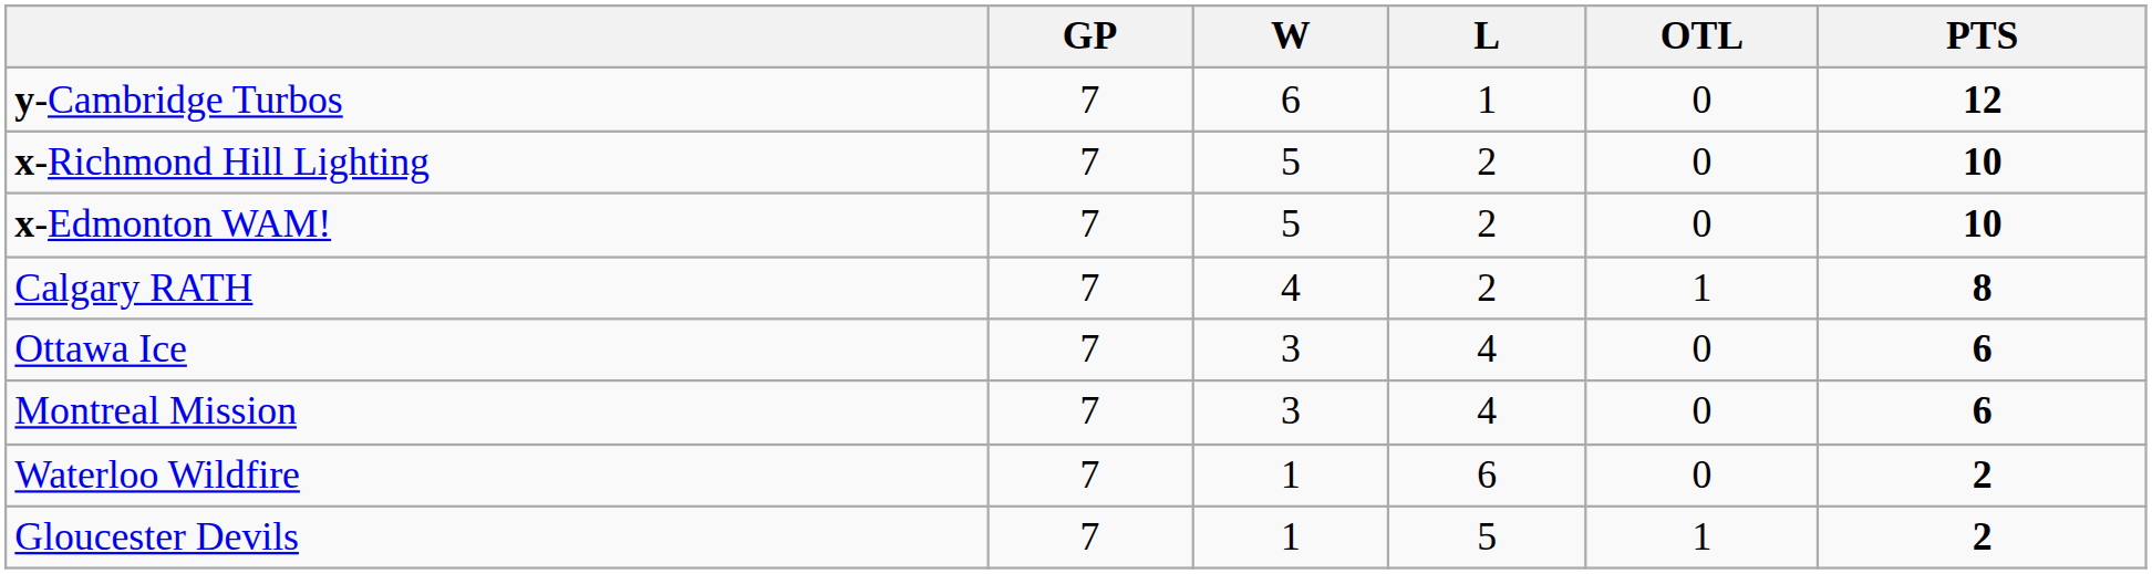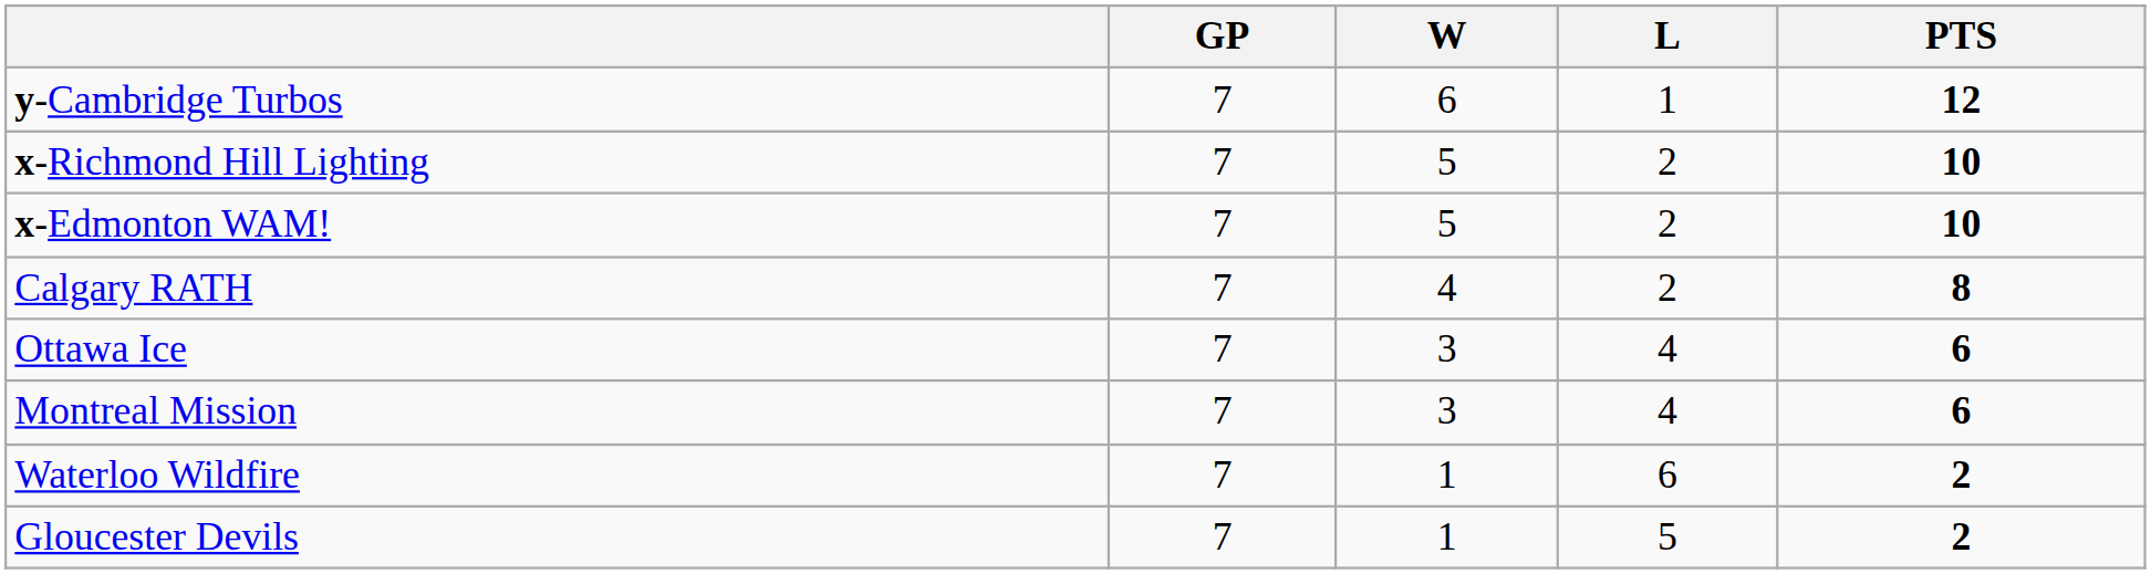- column: OTL | 0 | 0 | 0 | 1 | 0 | 0 | 0 | 1
